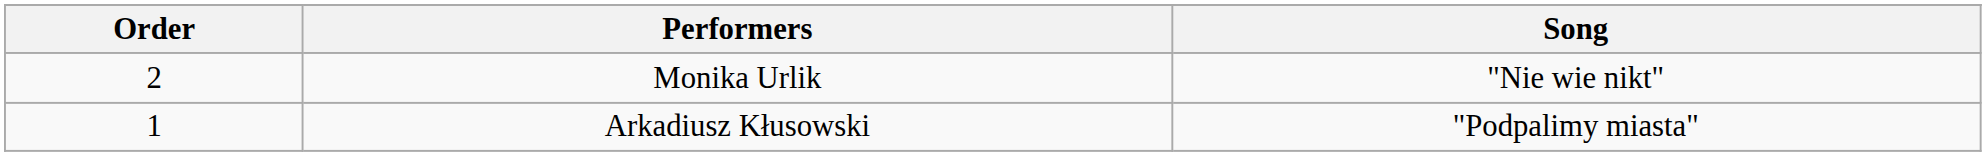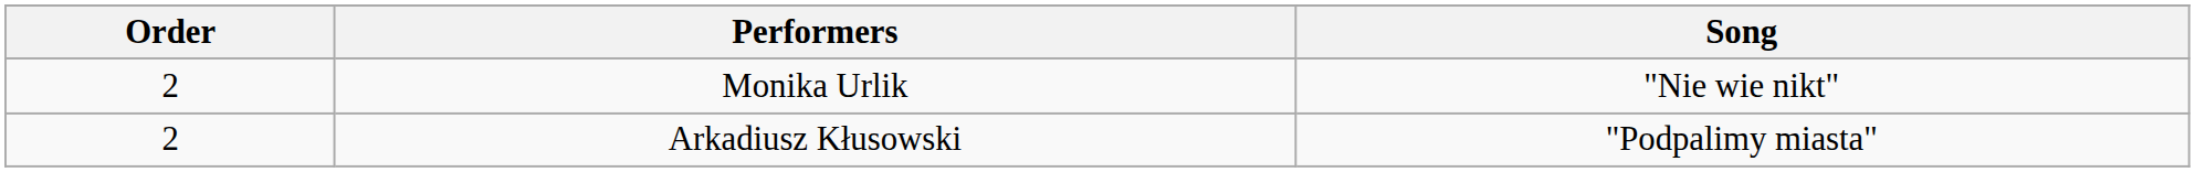Arkadiusz Kłusowski | Order: 1 -> 2
